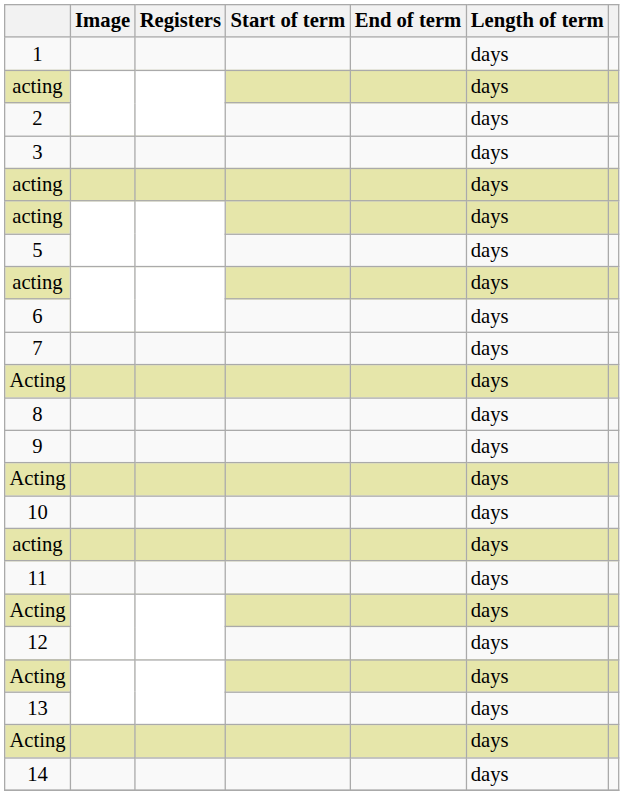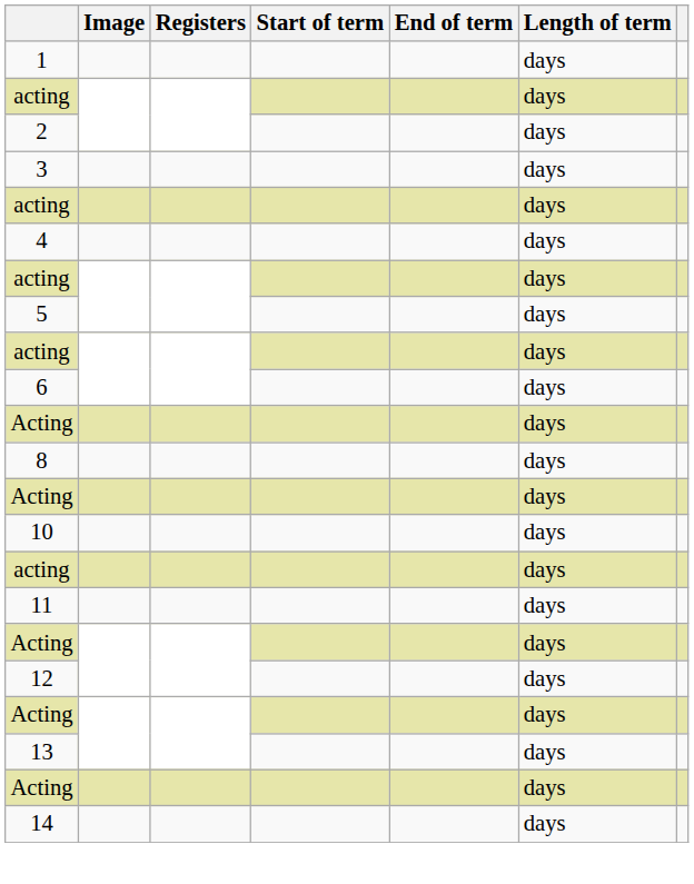+ row: 4 | days
- row: 7 | days
- row: 9 | days
